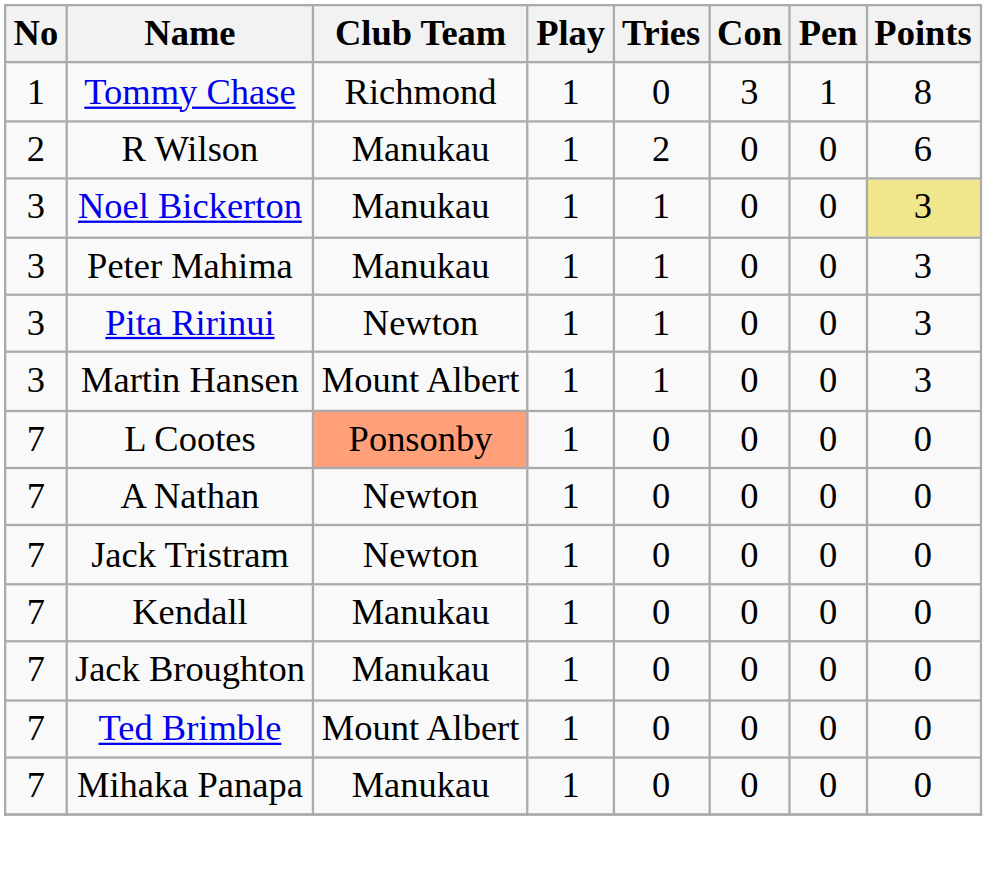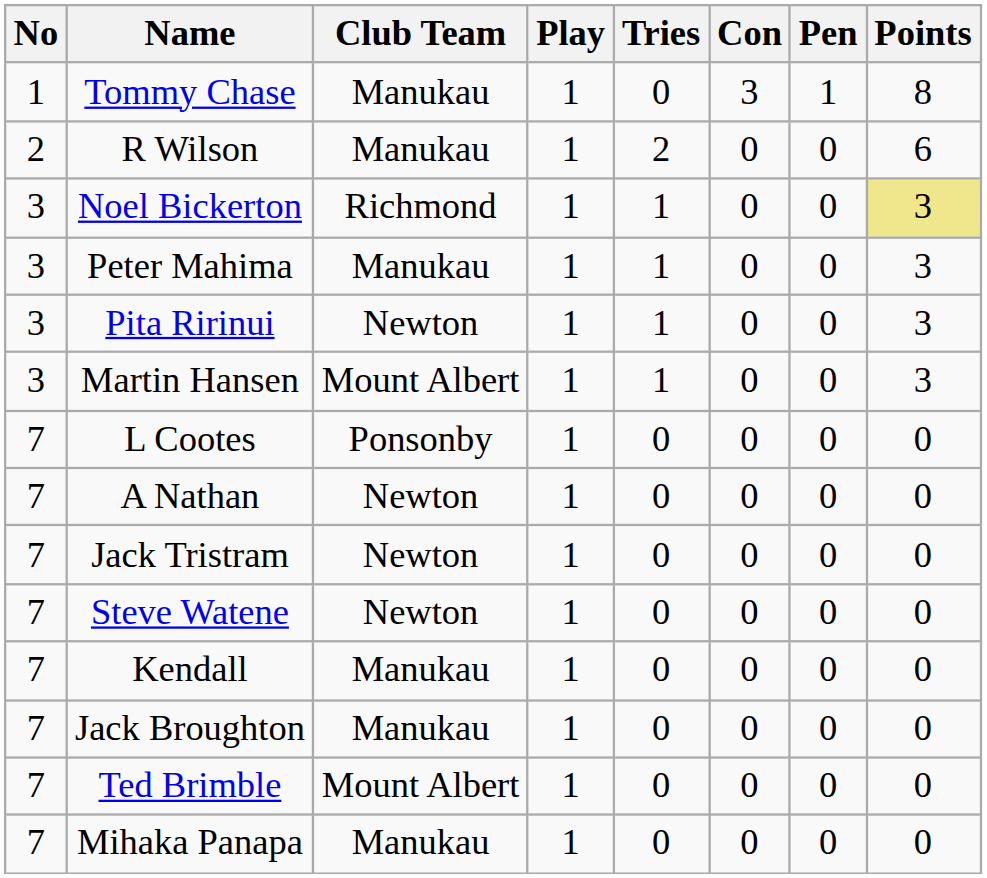Tommy Chase | Club Team: Richmond -> Manukau
Noel Bickerton | Club Team: Manukau -> Richmond
L Cootes | Club Team: lightsalmon background -> no background
+ row: 7 | Steve Watene | Newton | 1 | 0 | 0 | 0 | 0
